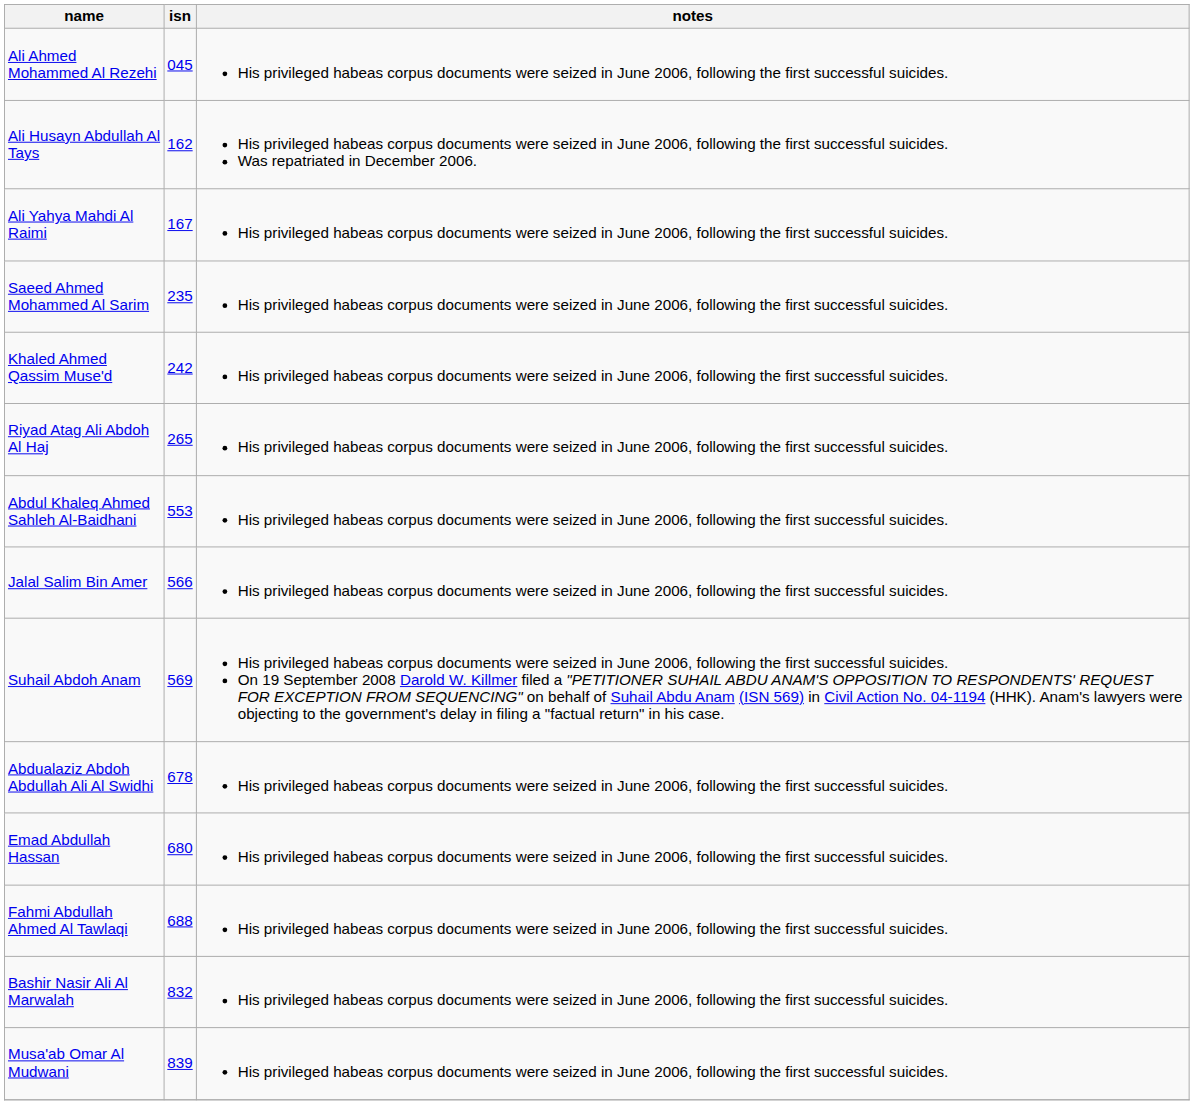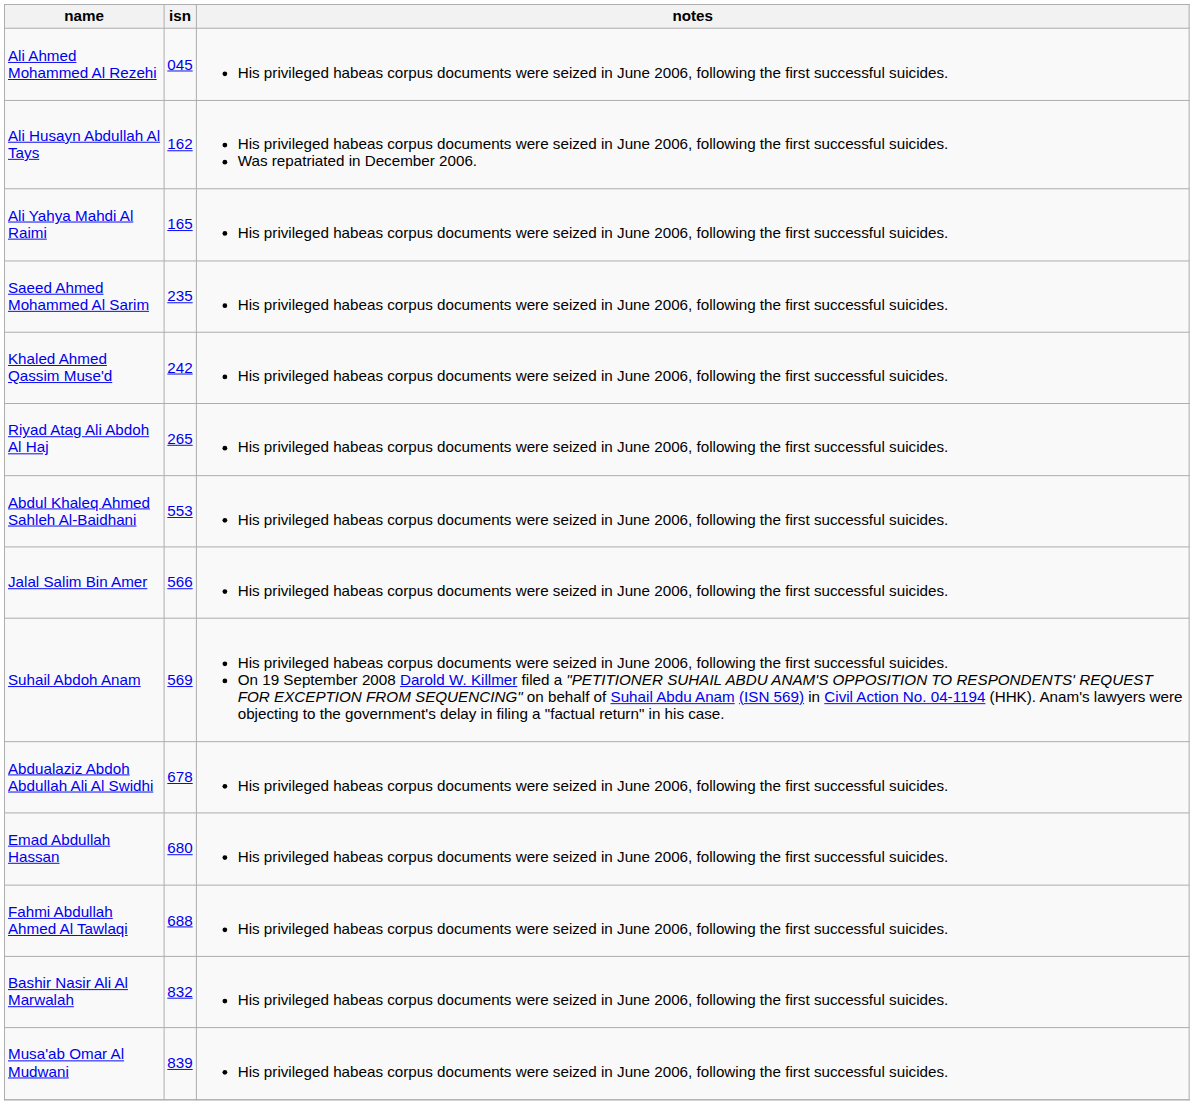Ali Yahya Mahdi Al Raimi | isn: 167 -> 165
